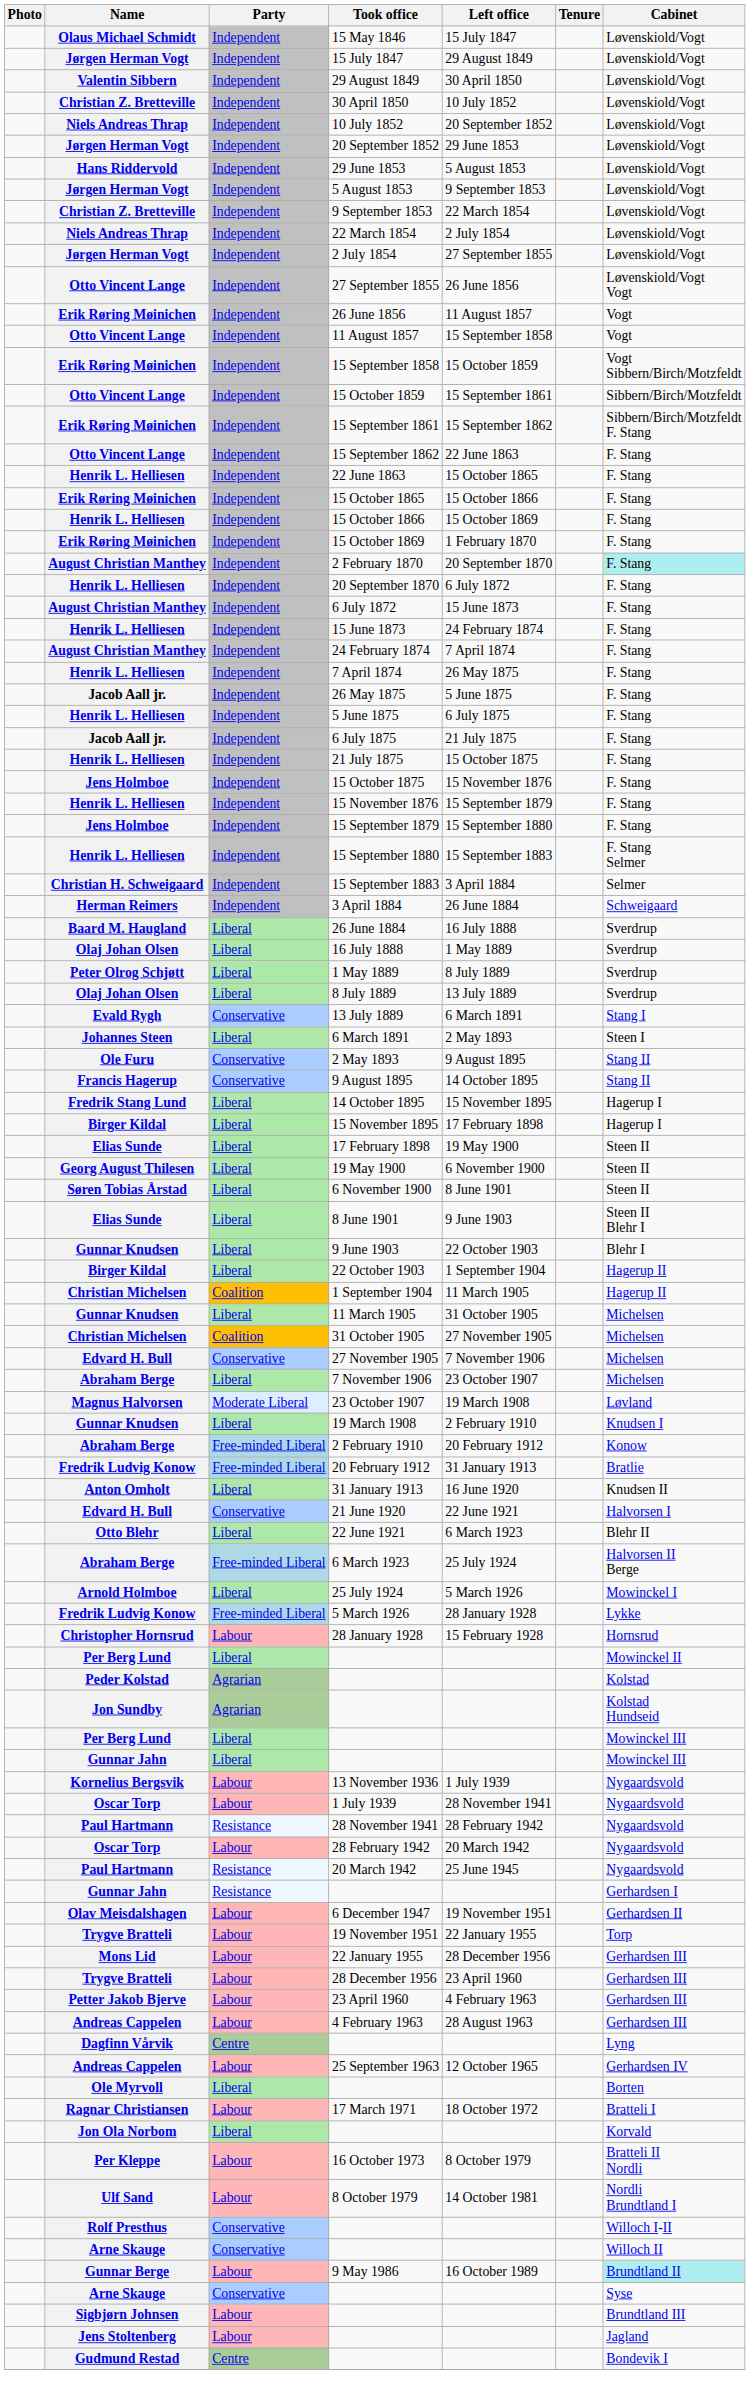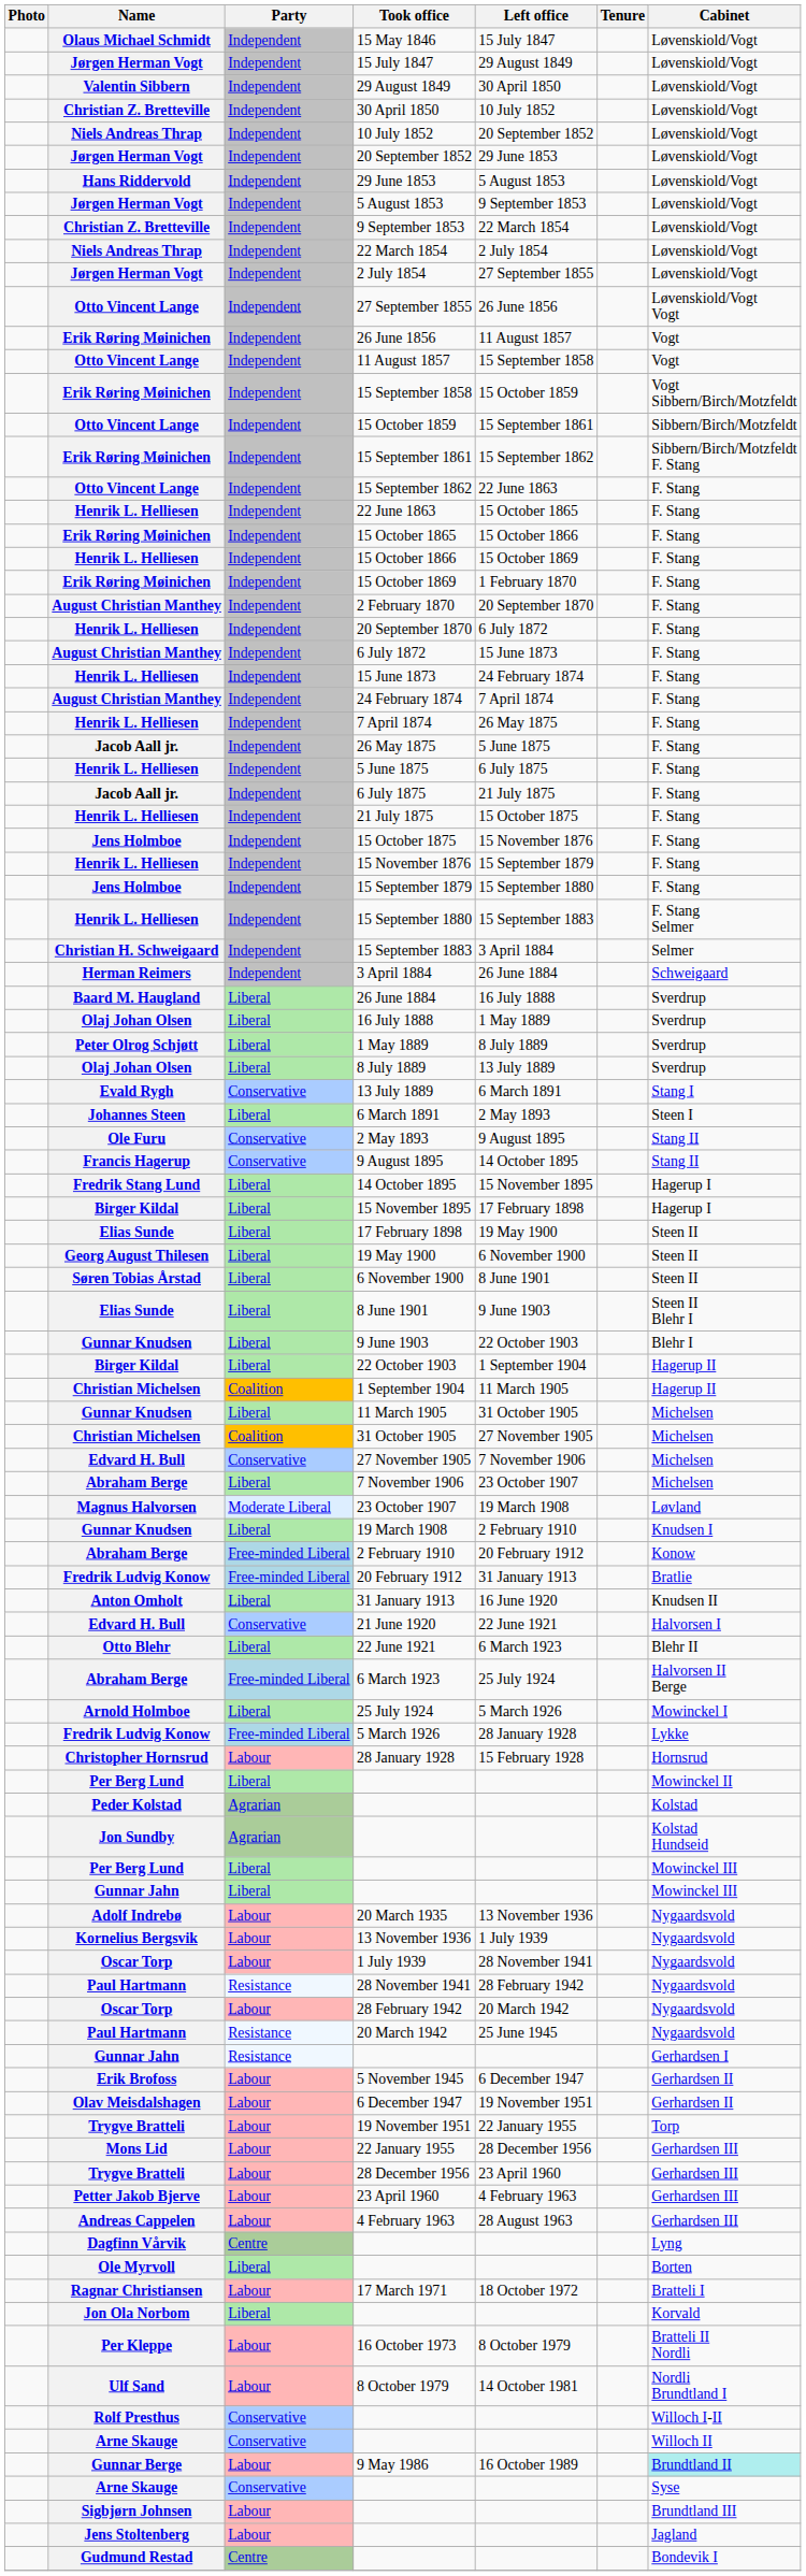2 February 1870 | Cabinet: paleturquoise background -> no background
+ row: Adolf Indrebø | Labour | 20 March 1935 | 13 November 1936 | Nygaardsvold
+ row: Erik Brofoss | Labour | 5 November 1945 | 6 December 1947 | Gerhardsen II
- row: Andreas Cappelen | Labour | 25 September 1963 | 12 October 1965 | Gerhardsen IV
